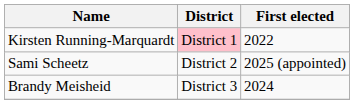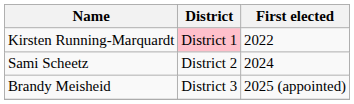Sami Scheetz | First elected: 2025 (appointed) -> 2024
Brandy Meisheid | First elected: 2024 -> 2025 (appointed)
